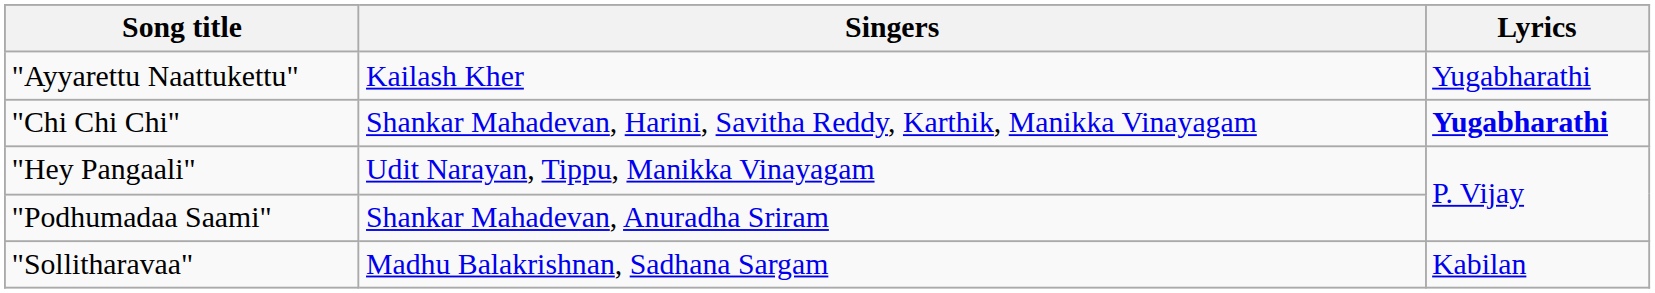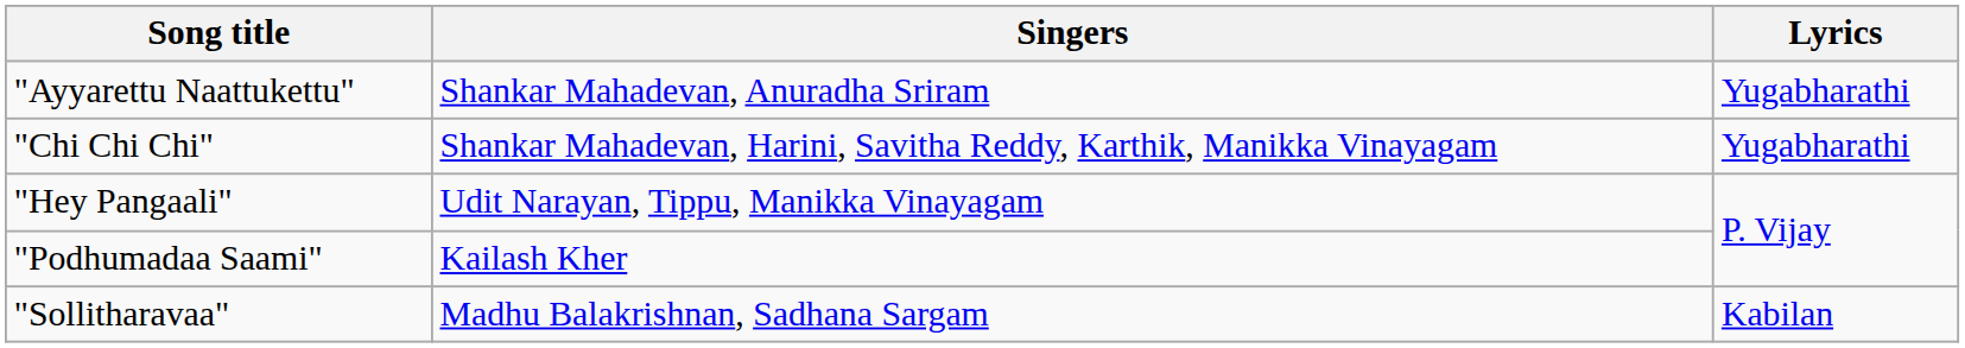"Ayyarettu Naattukettu" | Singers: Kailash Kher -> Shankar Mahadevan, Anuradha Sriram
"Chi Chi Chi" | Lyrics: bold -> normal
"Podhumadaa Saami" | Singers: Shankar Mahadevan, Anuradha Sriram -> Kailash Kher
